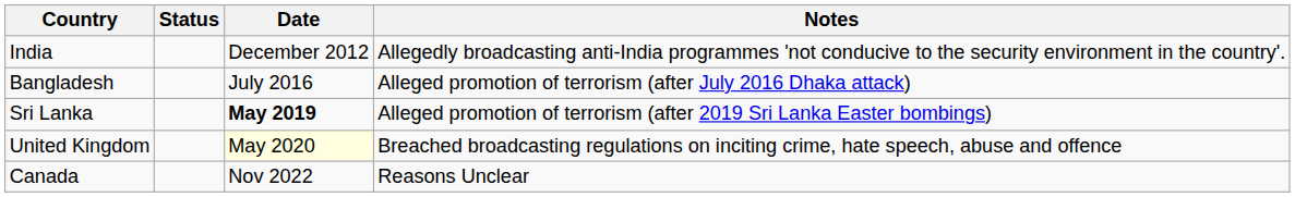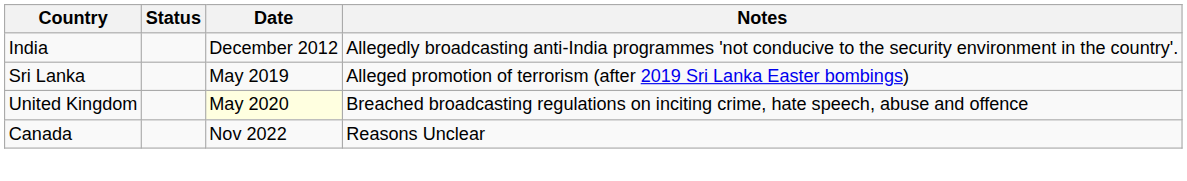- row: Bangladesh | July 2016 | Alleged promotion of terrorism (after July 2016 Dhaka attack)
Sri Lanka | Date: bold -> normal
